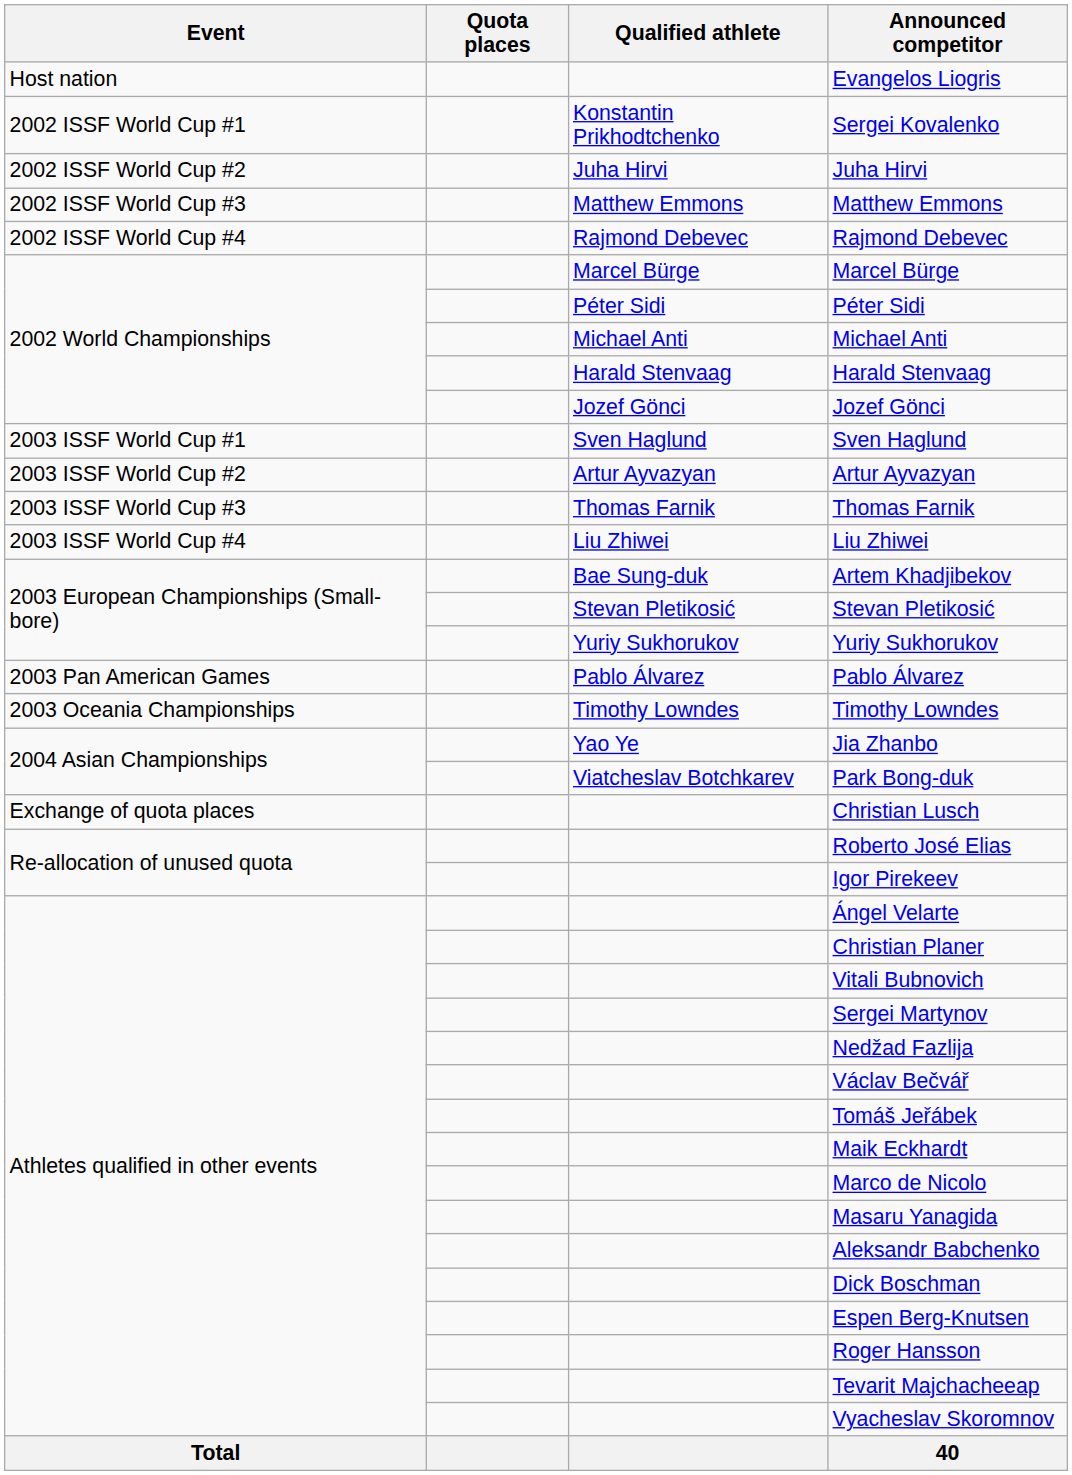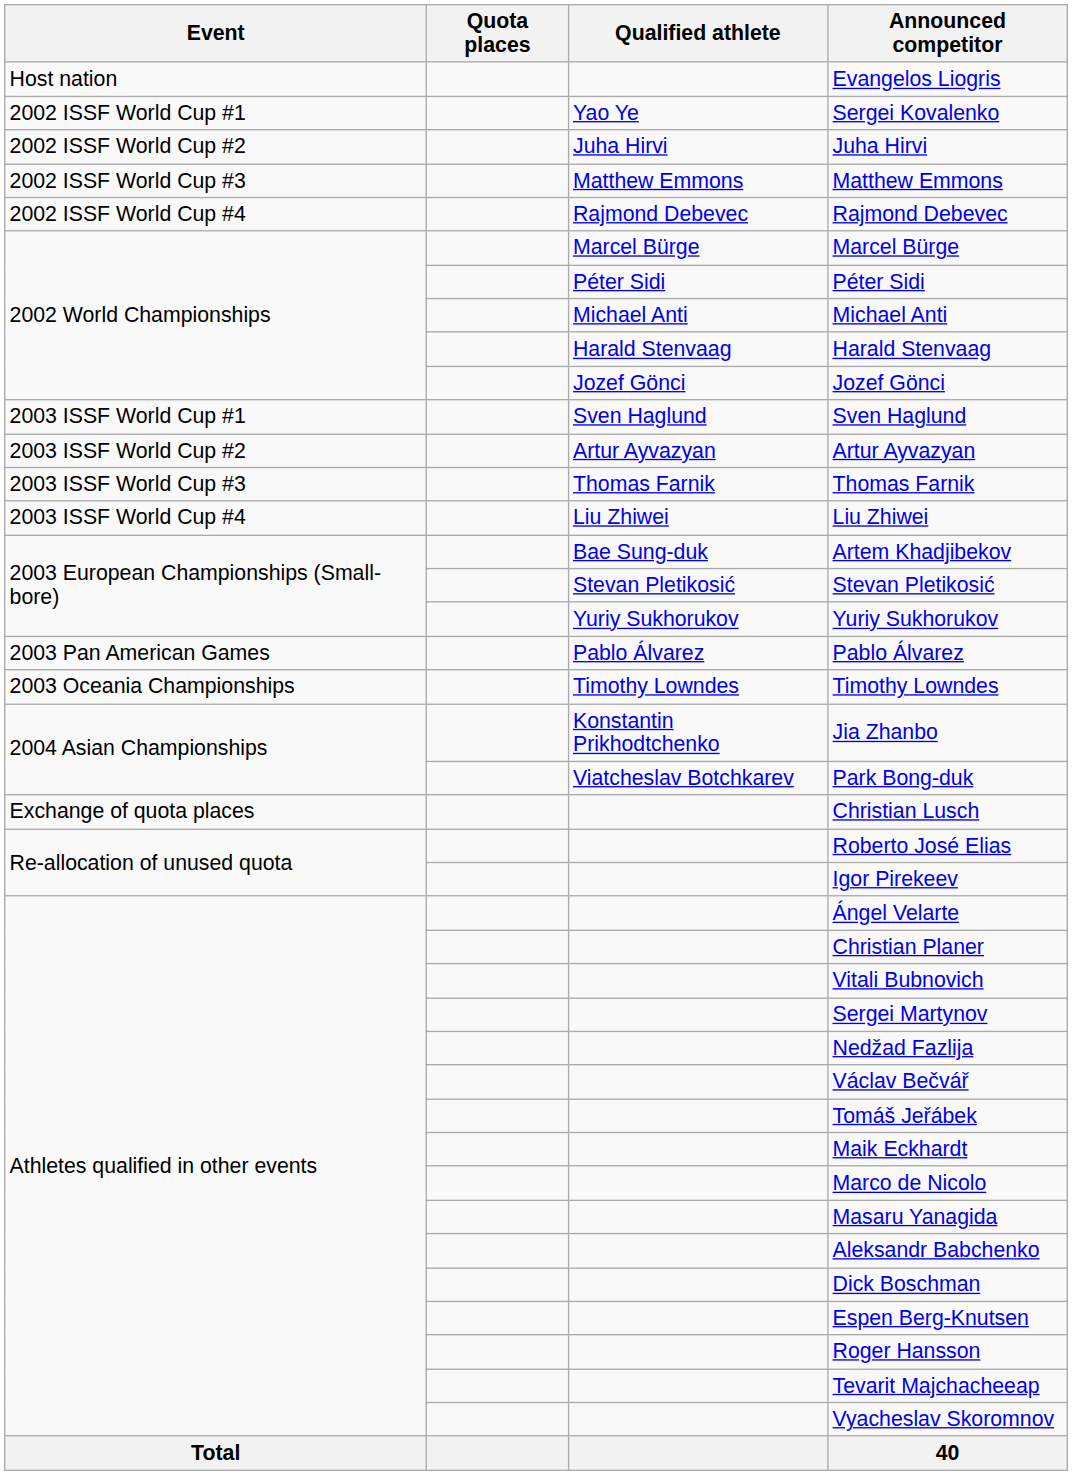Sergei Kovalenko | Qualified athlete: Konstantin Prikhodtchenko -> Yao Ye
Jia Zhanbo | Qualified athlete: Yao Ye -> Konstantin Prikhodtchenko
